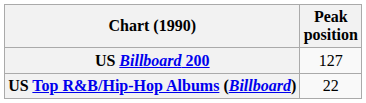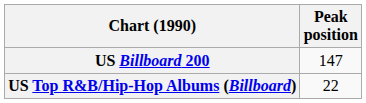US Billboard 200 | Peak position: 127 -> 147
